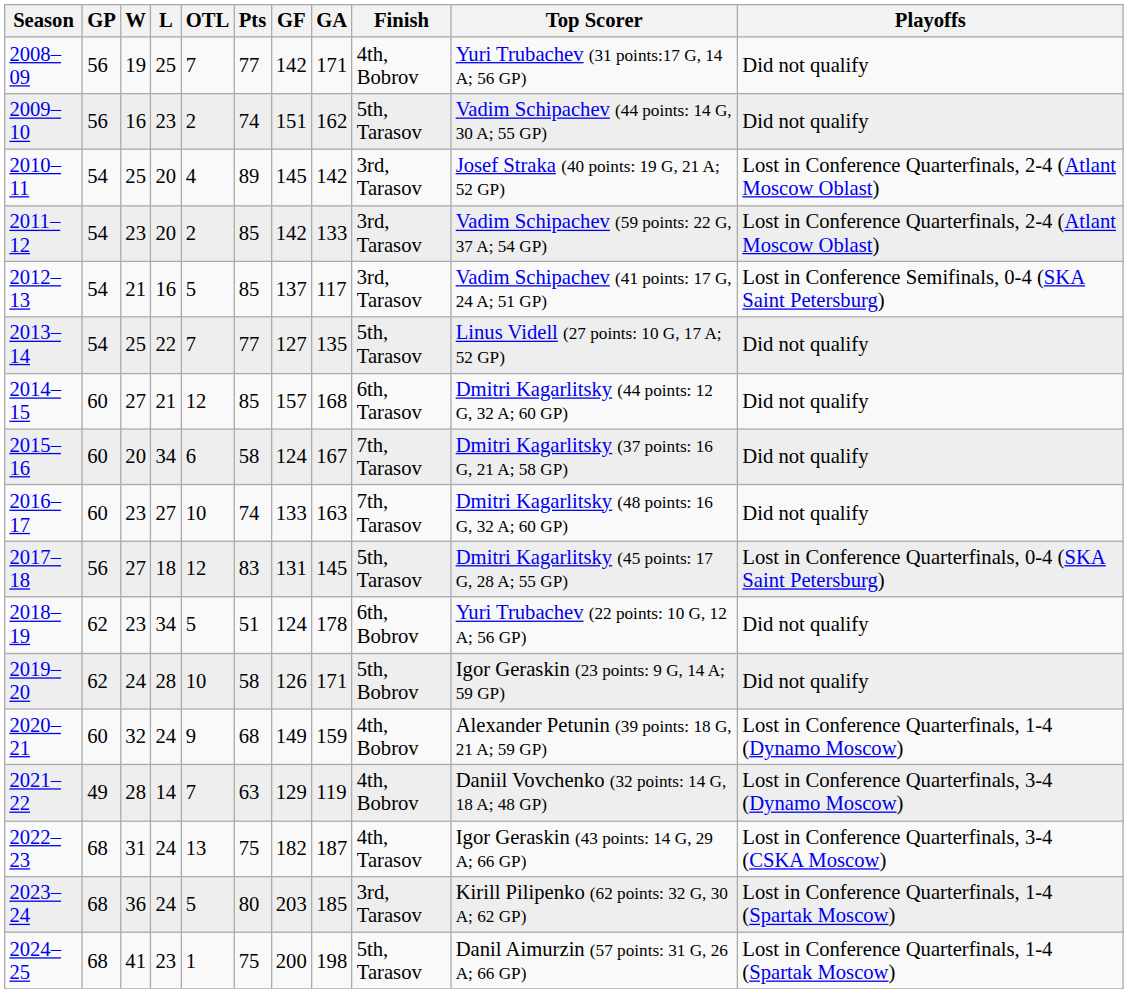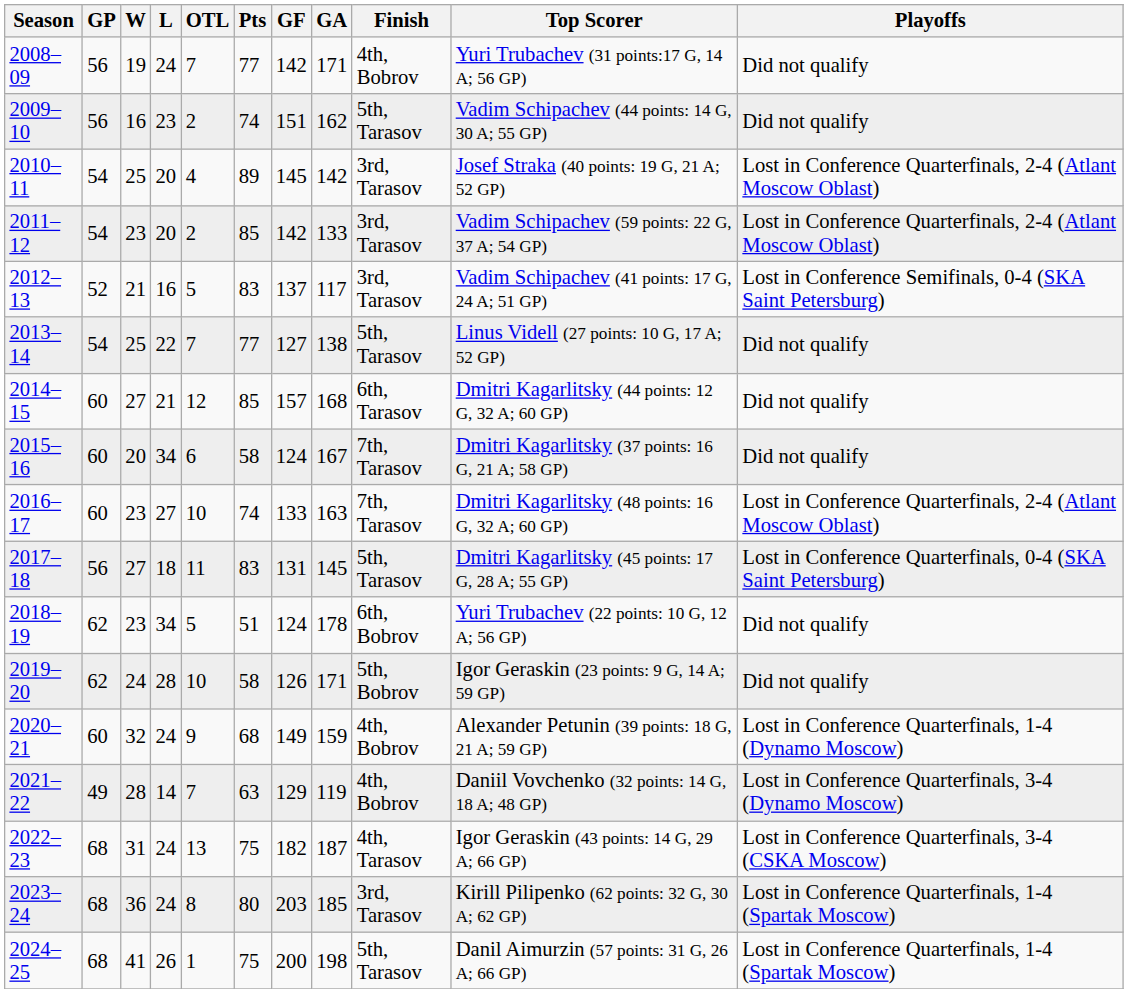2008–09 | L: 25 -> 24
2012–13 | GP: 54 -> 52
2012–13 | Pts: 85 -> 83
2013–14 | GA: 135 -> 138
2016–17 | Playoffs: Did not qualify -> Lost in Conference Quarterfinals, 2-4 (Atlant Moscow Oblast)
2017–18 | OTL: 12 -> 11
2023–24 | OTL: 5 -> 8
2024–25 | L: 23 -> 26
